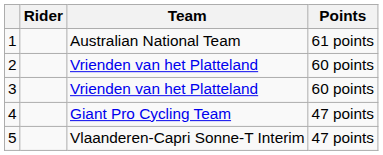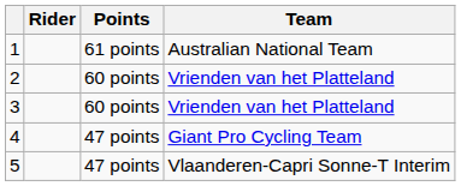columns swapped: Team <-> Points
